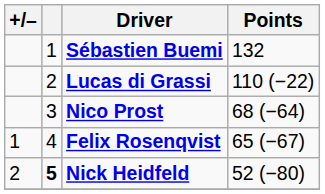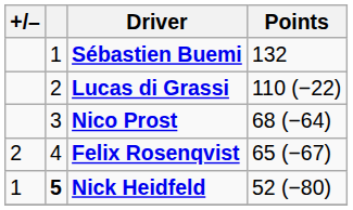Felix Rosenqvist | +/–: 1 -> 2
Nick Heidfeld | +/–: 2 -> 1
